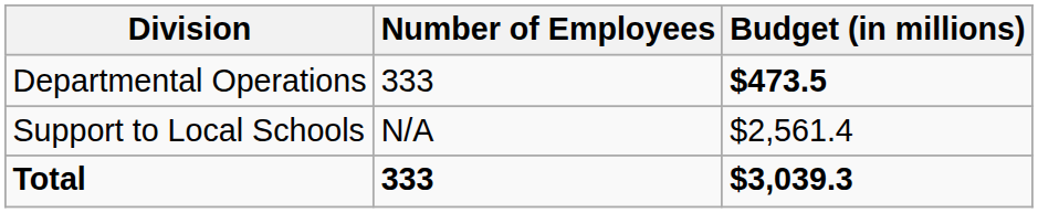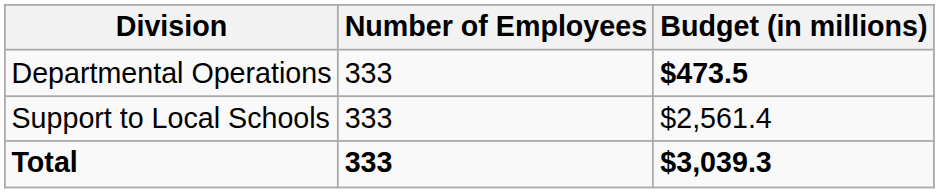Support to Local Schools | Number of Employees: N/A -> 333
